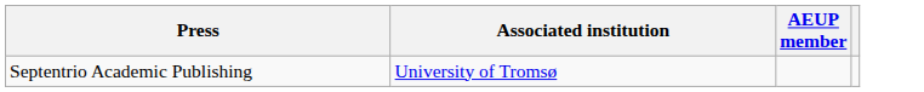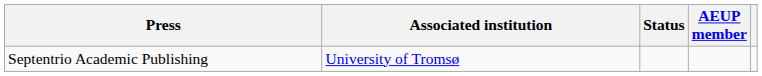+ column: Status
